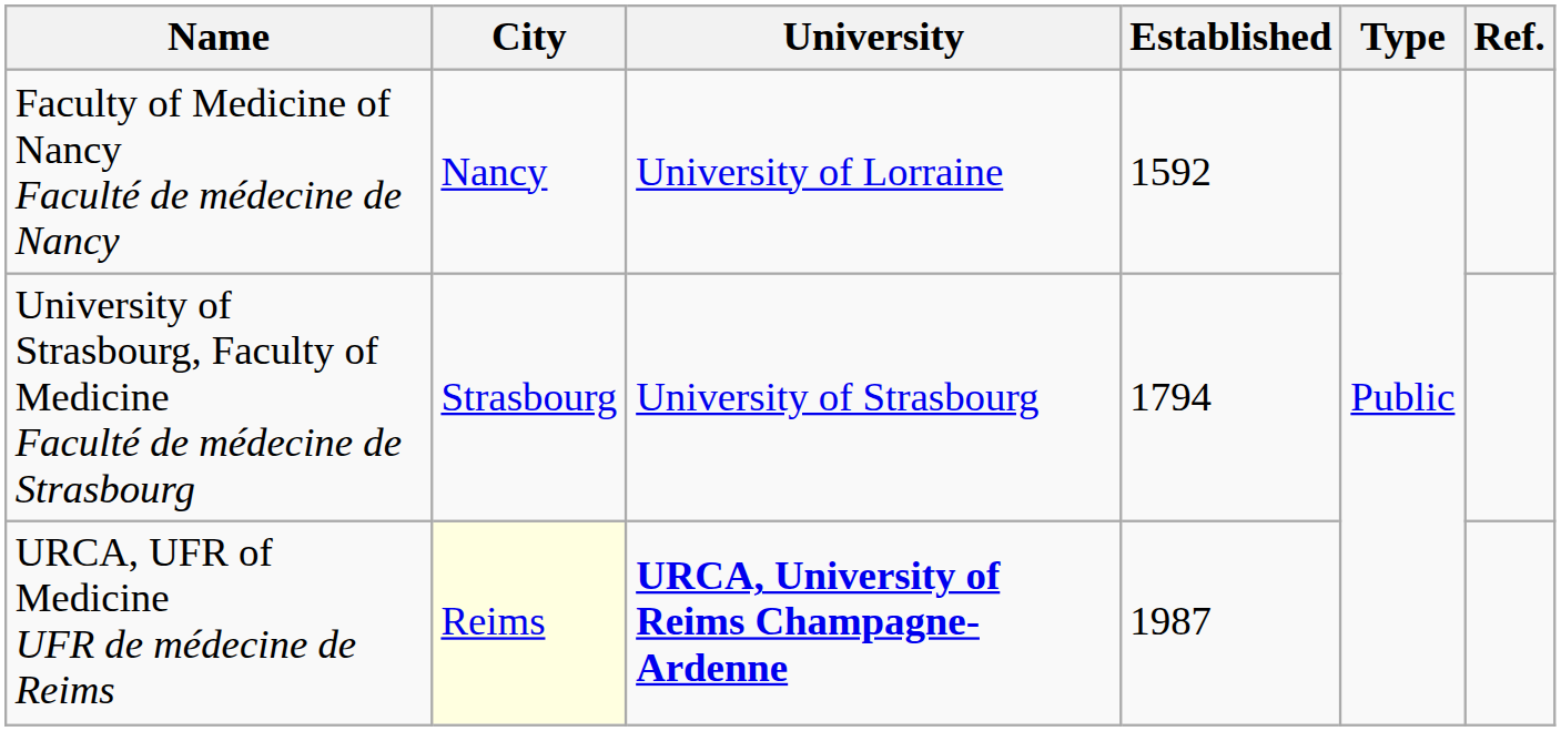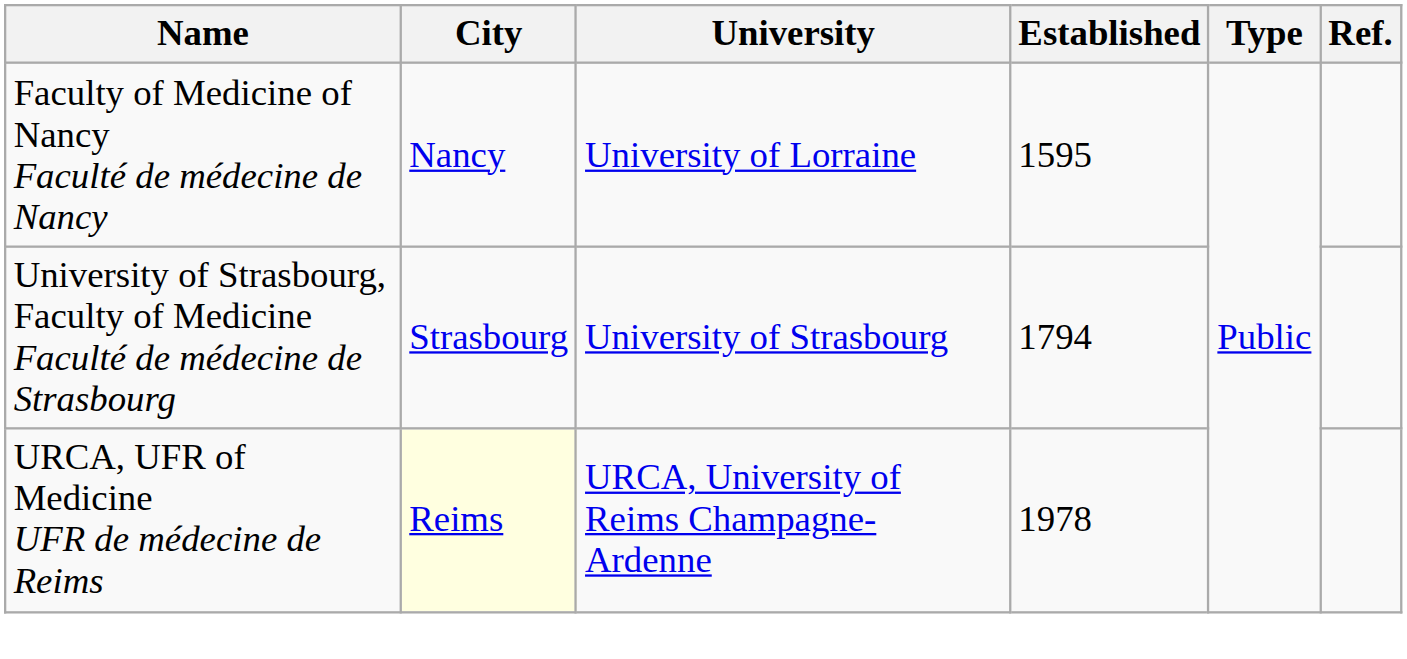Faculty of Medicine of Nancy Faculté de médecine de Nancy | Established: 1592 -> 1595
URCA, UFR of Medicine UFR de médecine de Reims | University: bold -> normal
URCA, UFR of Medicine UFR de médecine de Reims | Established: 1987 -> 1978
